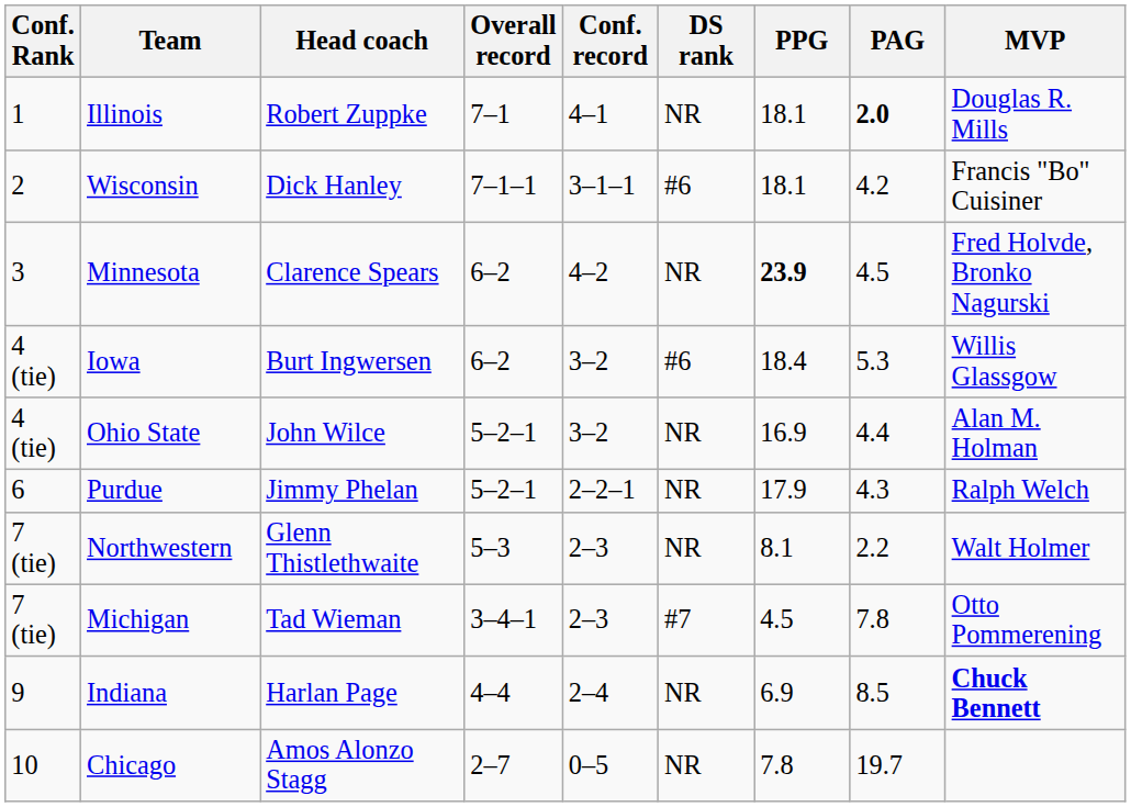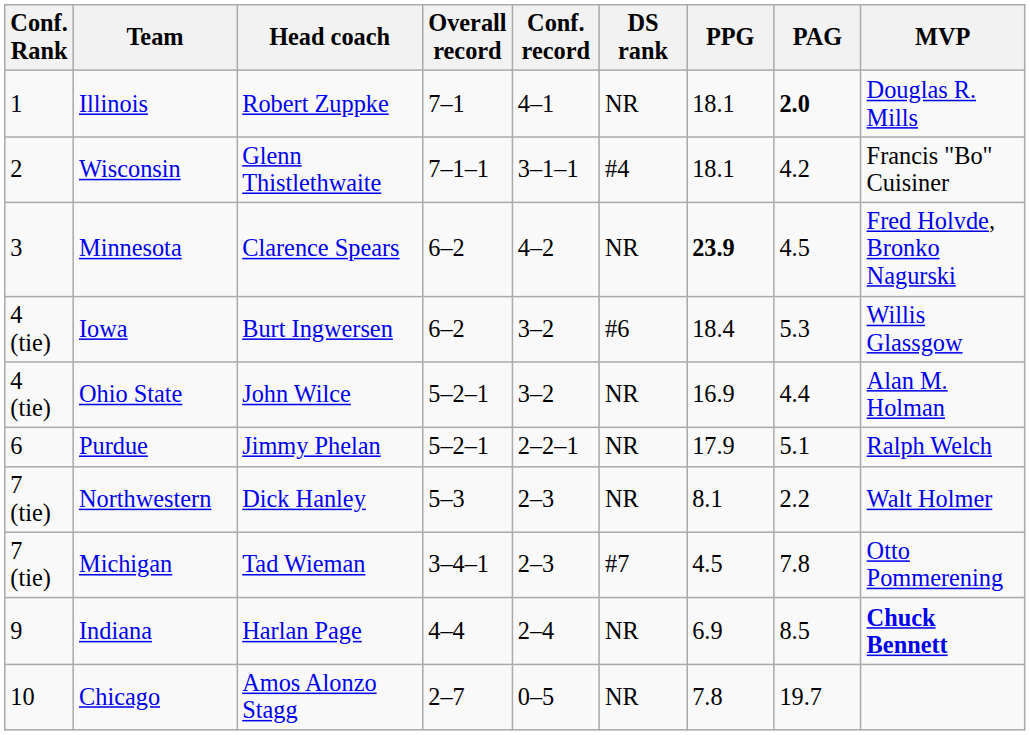Wisconsin | Head coach: Dick Hanley -> Glenn Thistlethwaite
Wisconsin | DS rank: #6 -> #4
Purdue | PAG: 4.3 -> 5.1
Northwestern | Head coach: Glenn Thistlethwaite -> Dick Hanley
